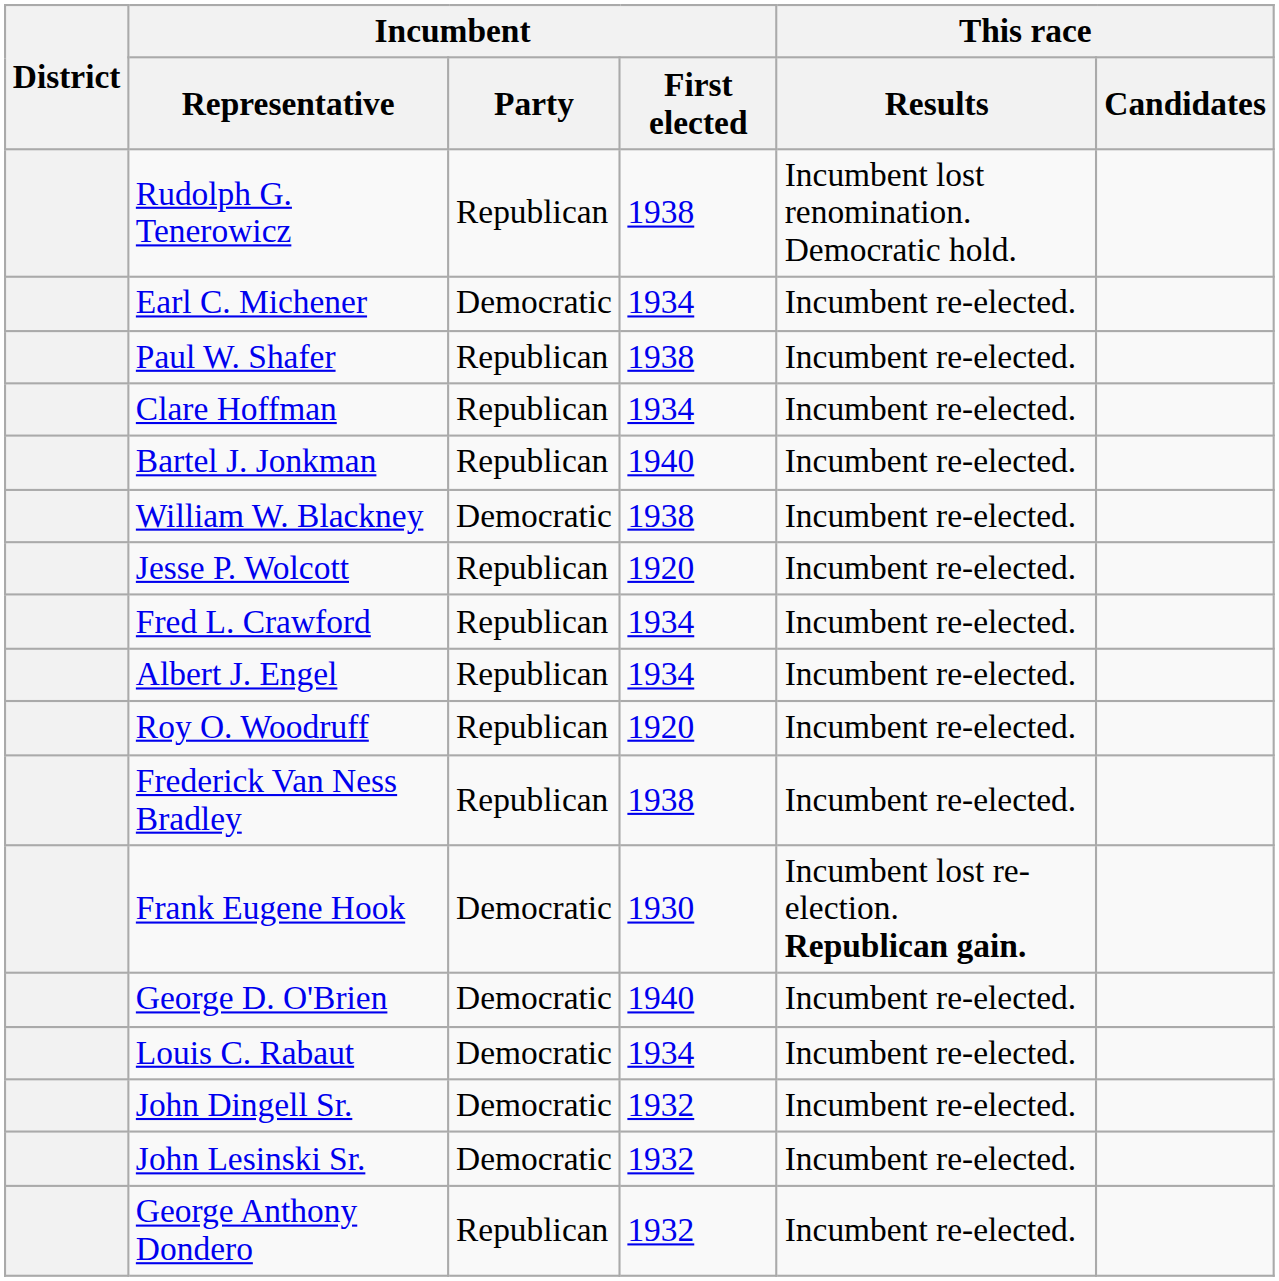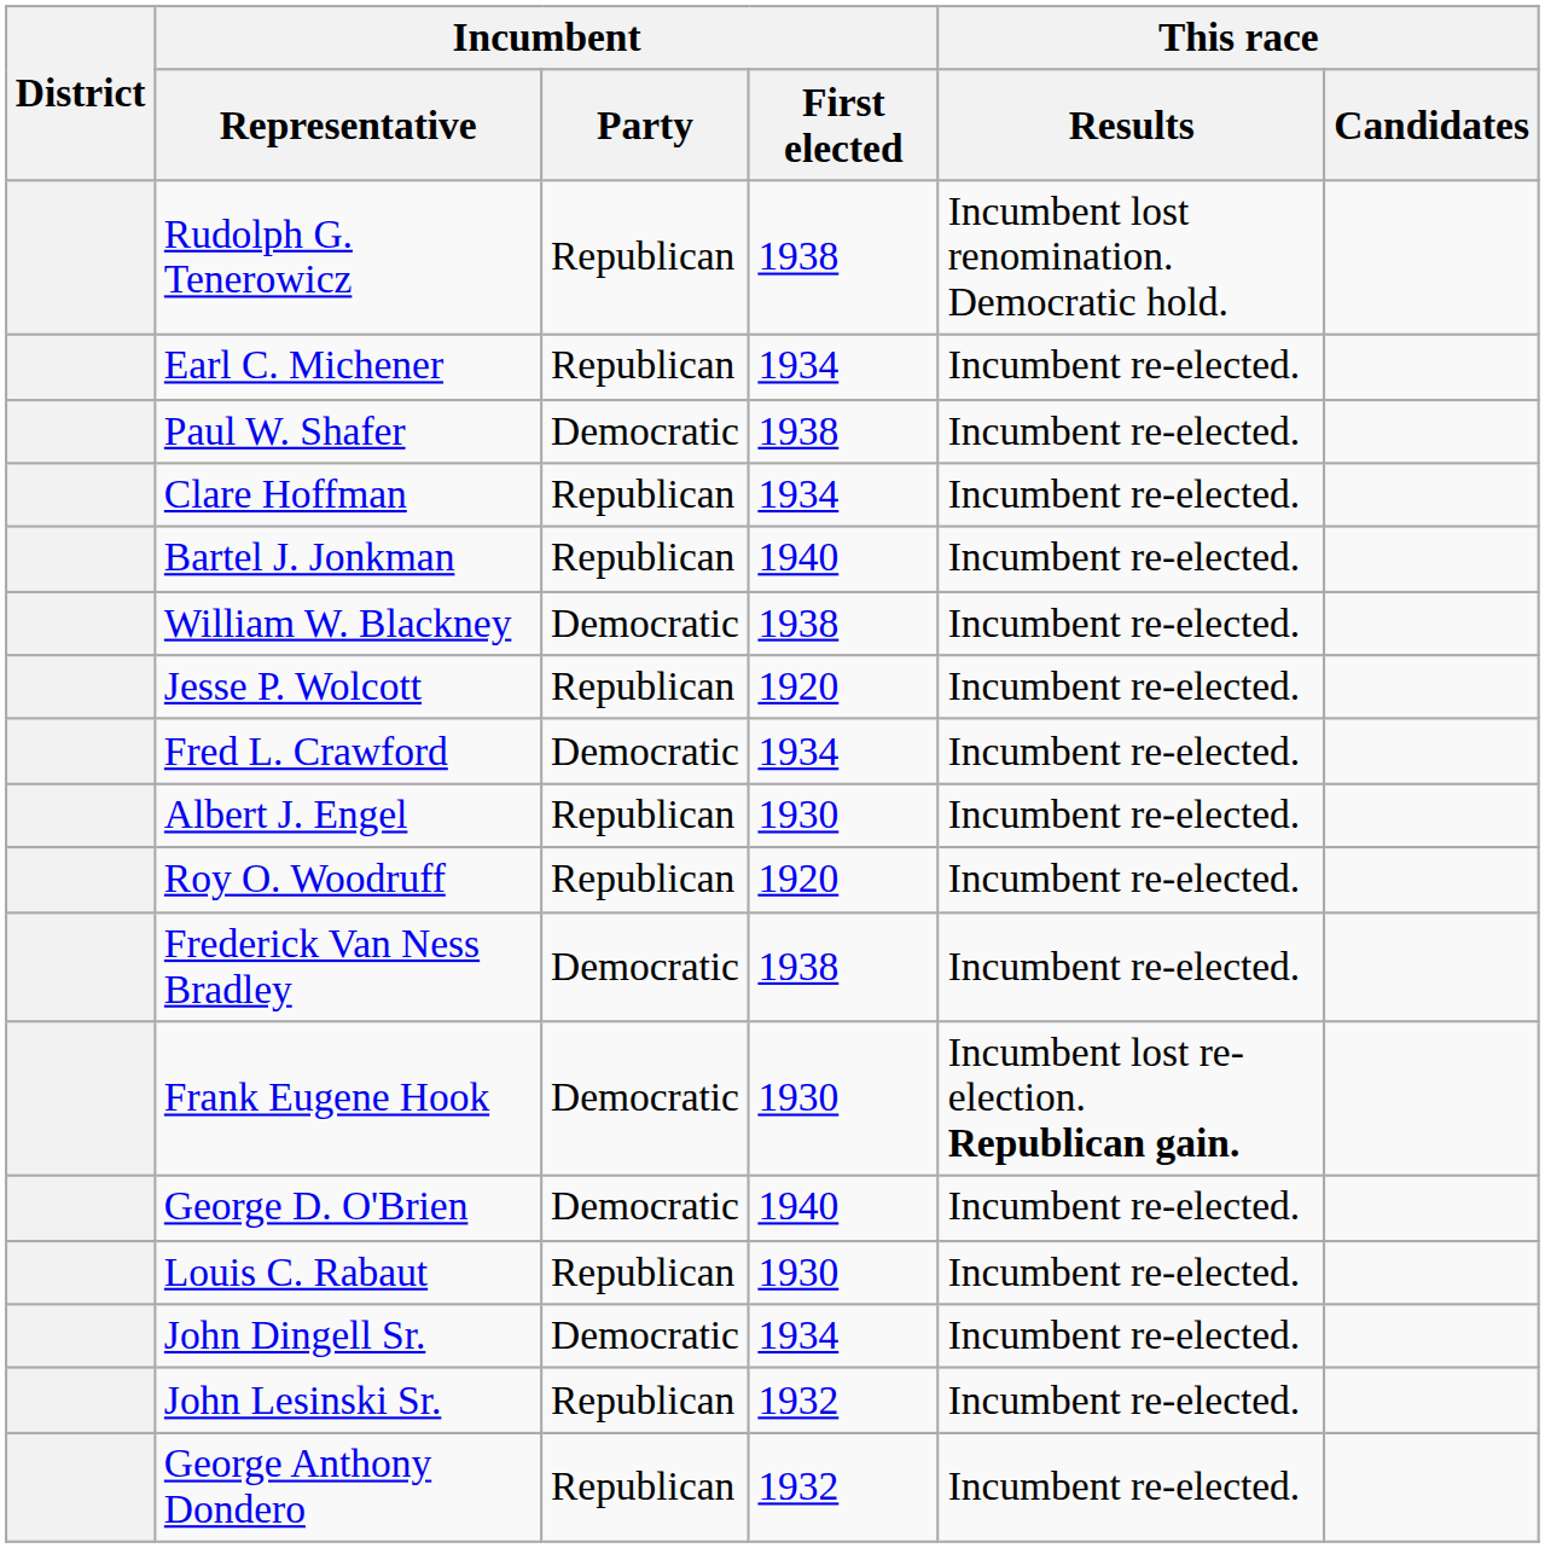Earl C. Michener | Incumbent / Party: Democratic -> Republican
Paul W. Shafer | Incumbent / Party: Republican -> Democratic
Fred L. Crawford | Incumbent / Party: Republican -> Democratic
Albert J. Engel | Incumbent / First elected: 1934 -> 1930
Frederick Van Ness Bradley | Incumbent / Party: Republican -> Democratic
Louis C. Rabaut | Incumbent / Party: Democratic -> Republican
Louis C. Rabaut | Incumbent / First elected: 1934 -> 1930
John Dingell Sr. | Incumbent / First elected: 1932 -> 1934
John Lesinski Sr. | Incumbent / Party: Democratic -> Republican
